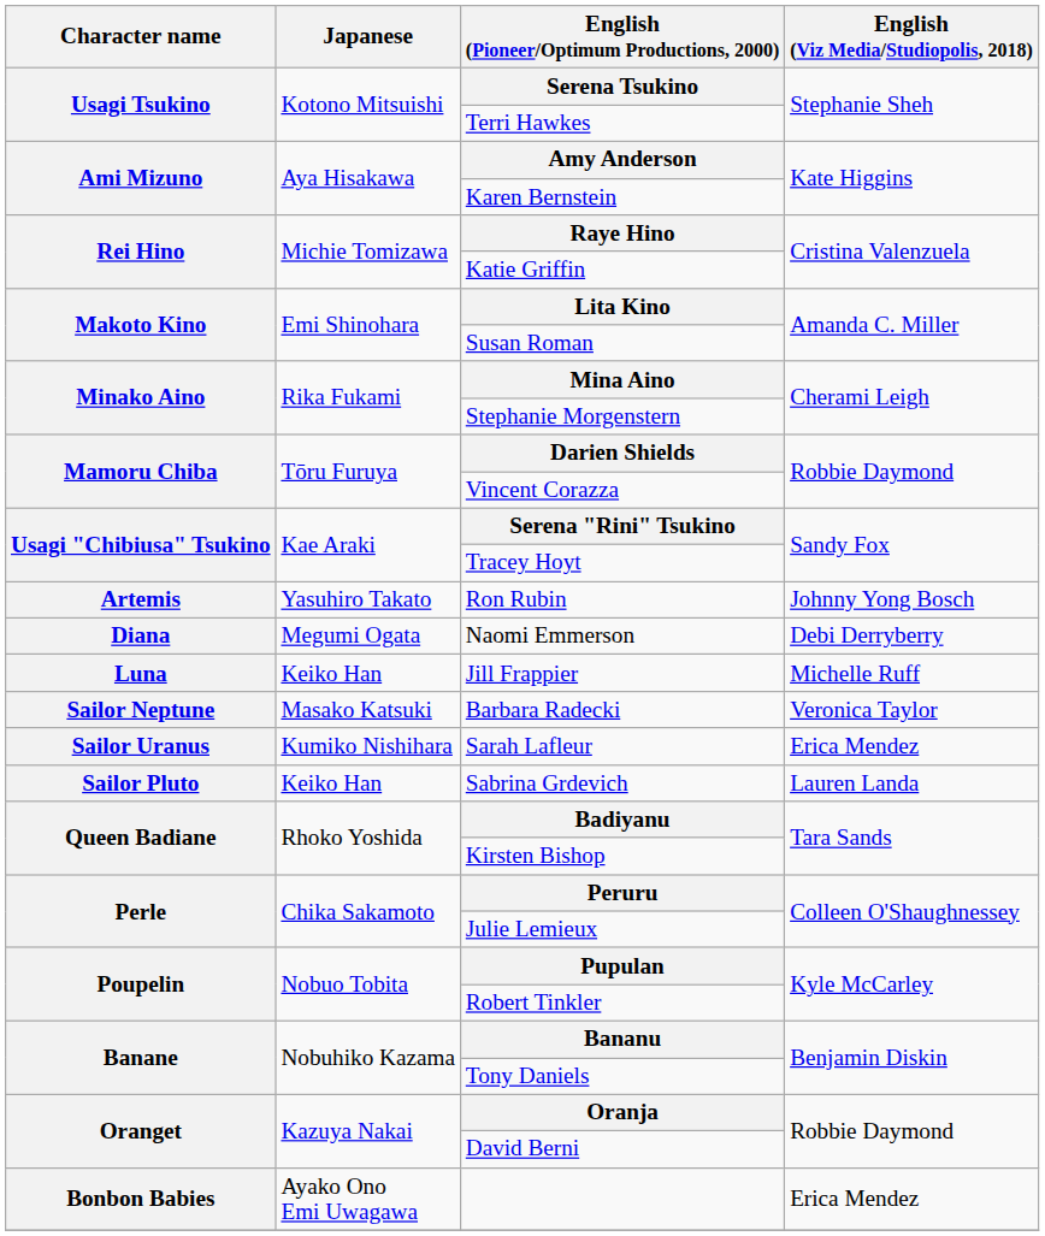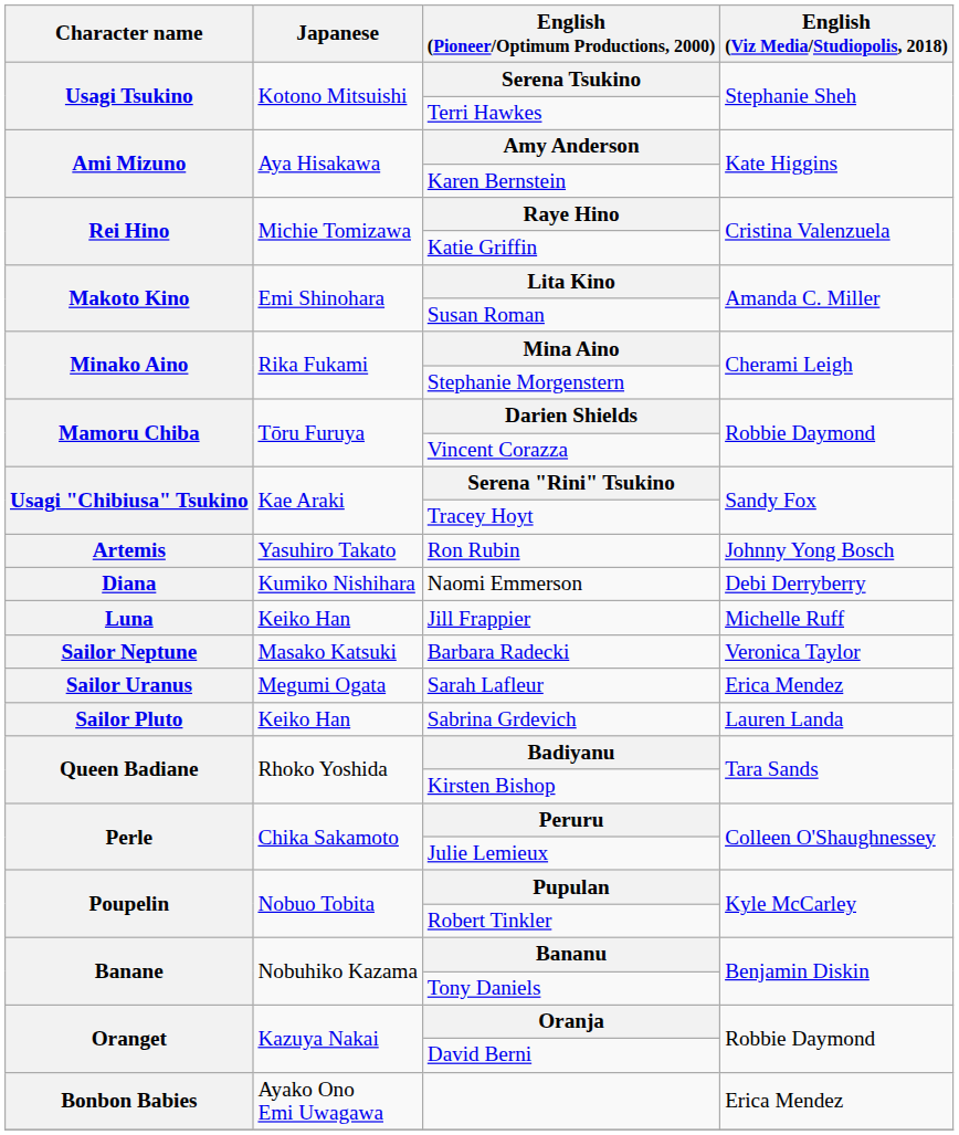Naomi Emmerson | Japanese: Megumi Ogata -> Kumiko Nishihara
Sarah Lafleur | Japanese: Kumiko Nishihara -> Megumi Ogata
